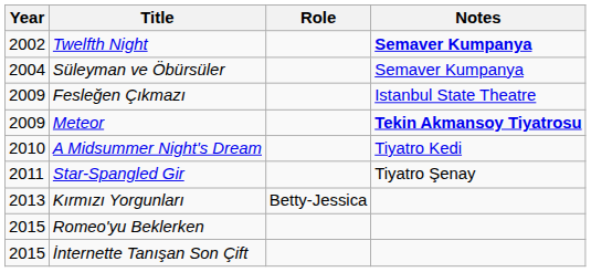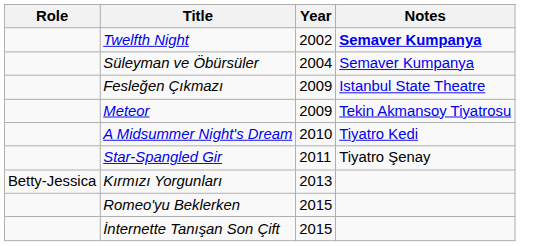columns swapped: Year <-> Role
Meteor | Notes: bold -> normal
